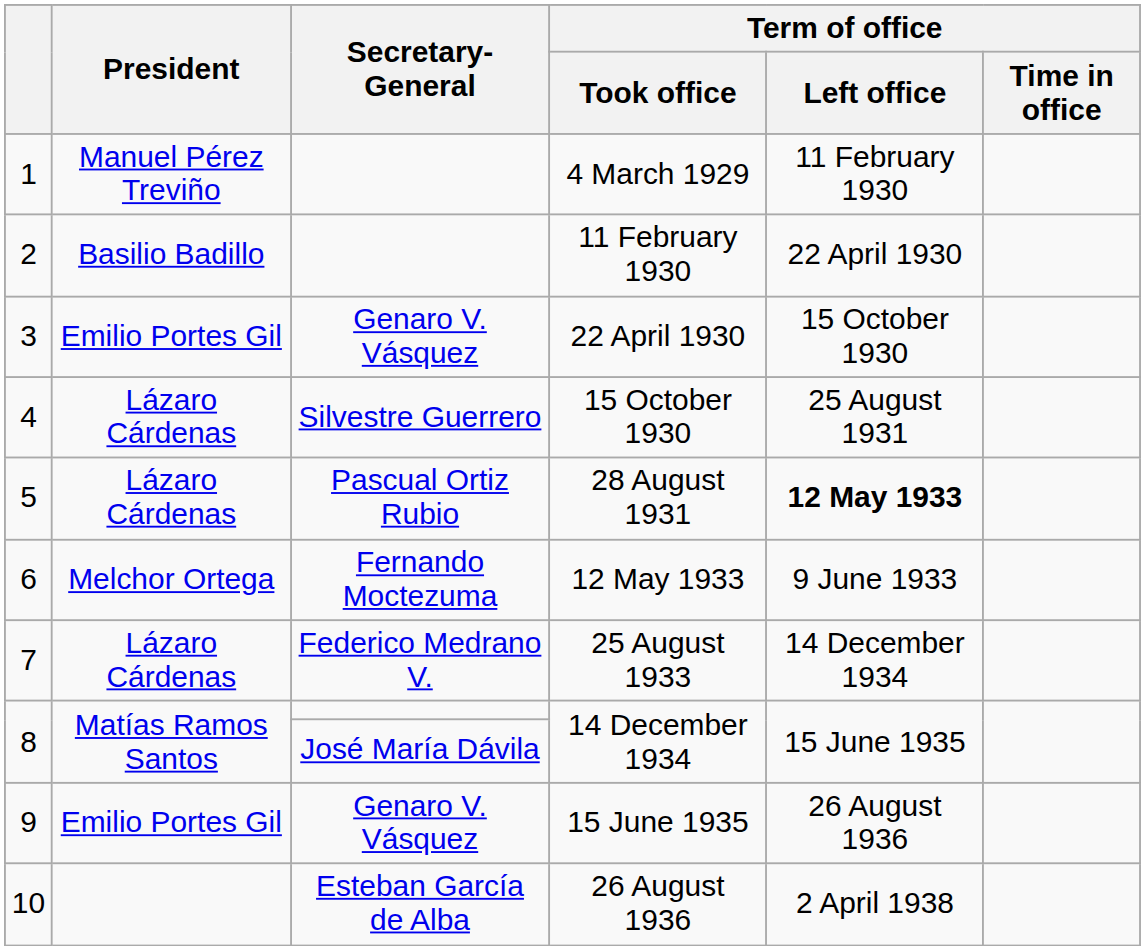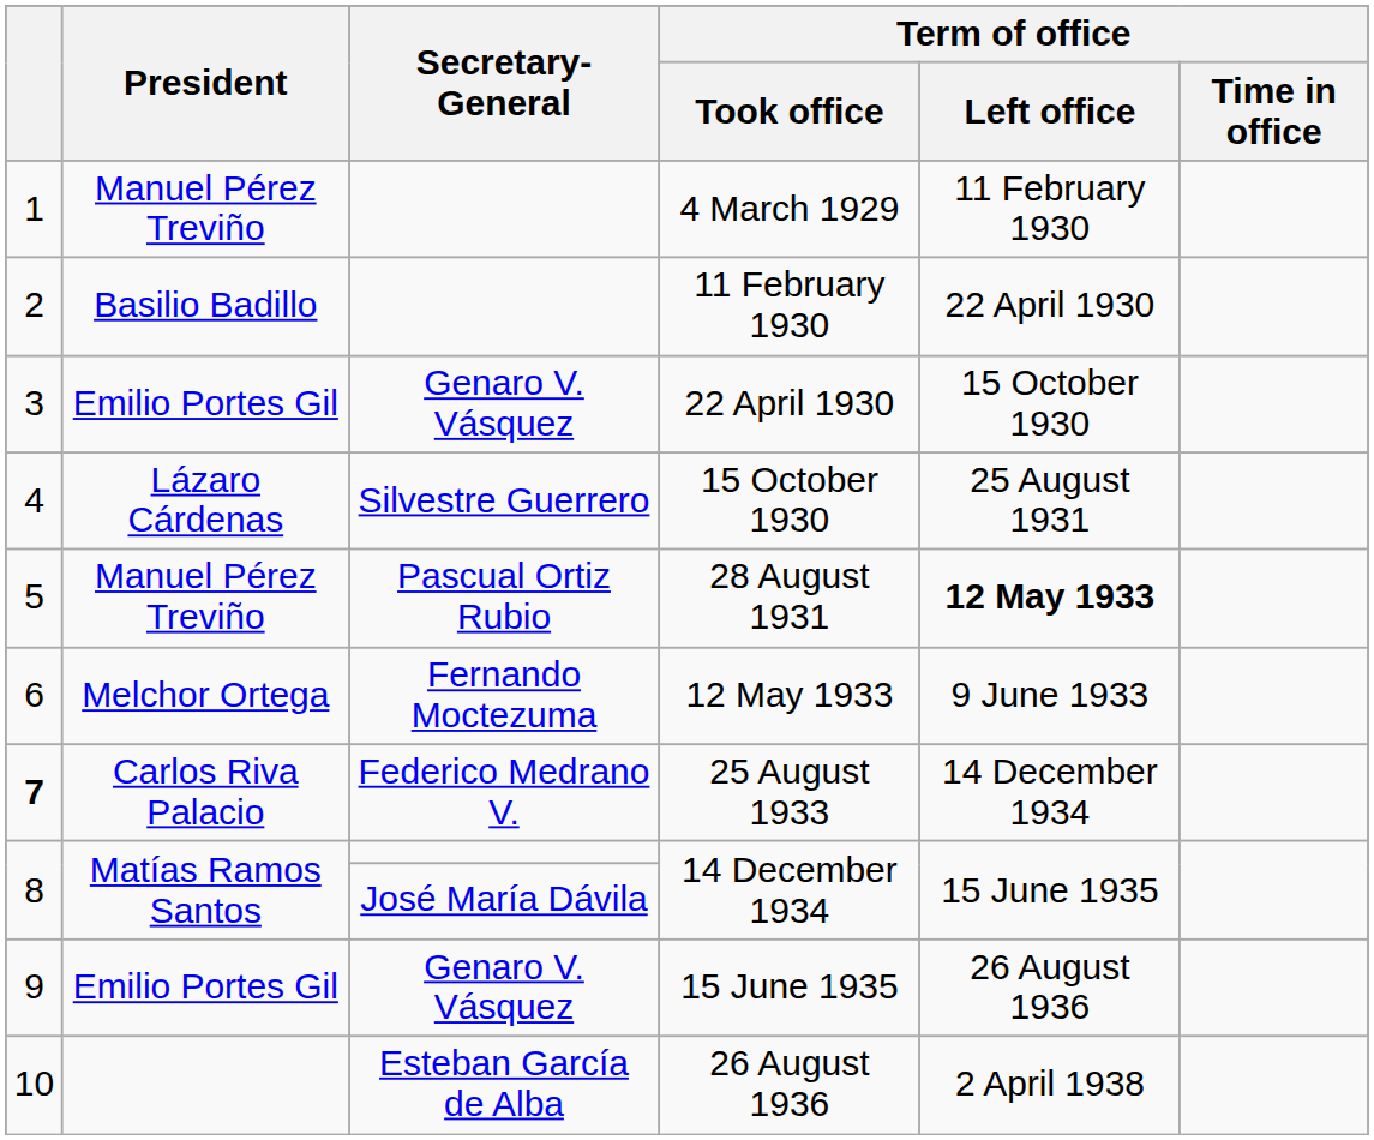28 August 1931 | President: Lázaro Cárdenas -> Manuel Pérez Treviño
25 August 1933 | column 1: normal -> bold
25 August 1933 | President: Lázaro Cárdenas -> Carlos Riva Palacio
